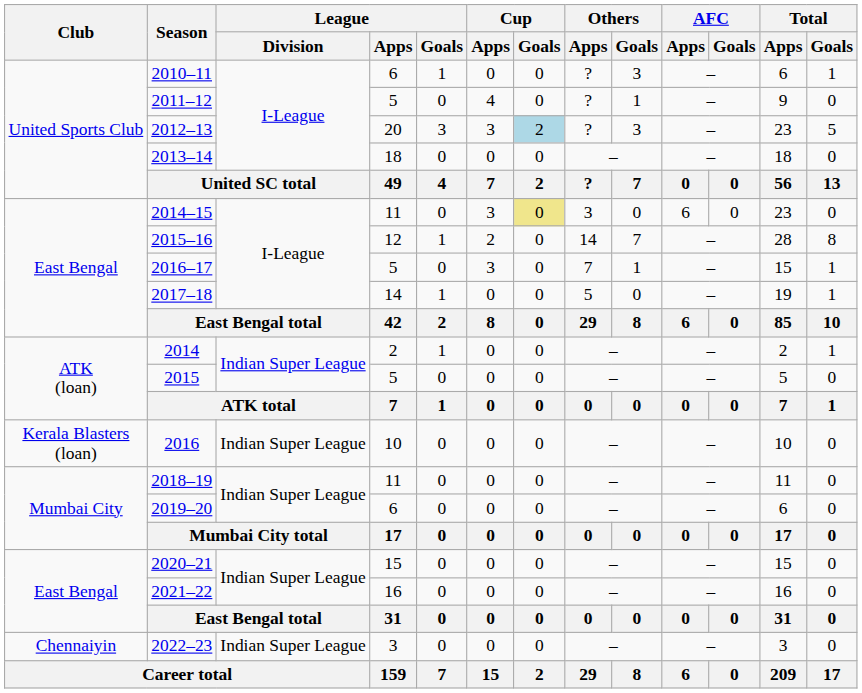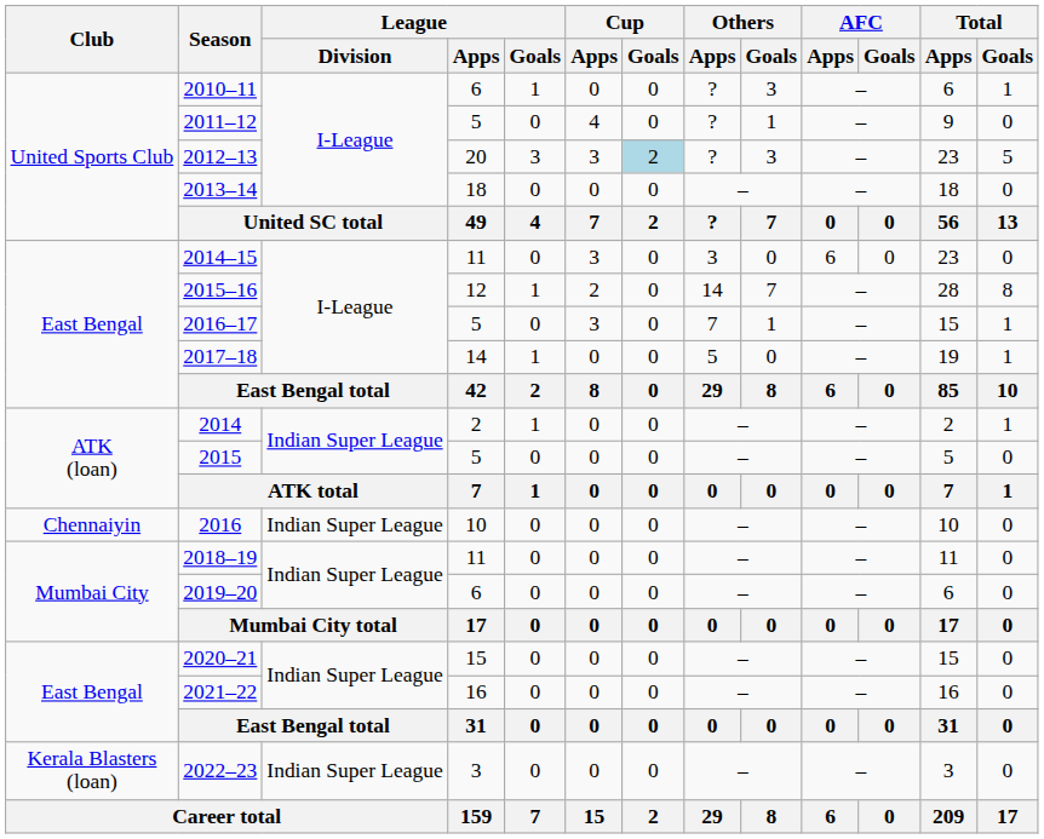2014–15 | Cup / Goals: khaki background -> no background
2016 | Club: Kerala Blasters (loan) -> Chennaiyin
2022–23 | Club: Chennaiyin -> Kerala Blasters (loan)
